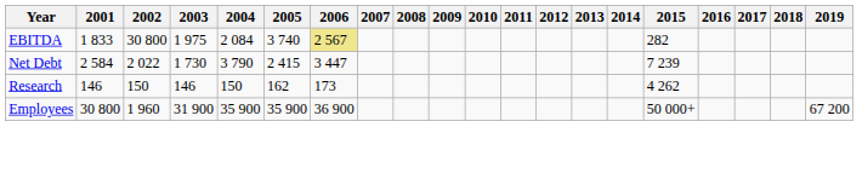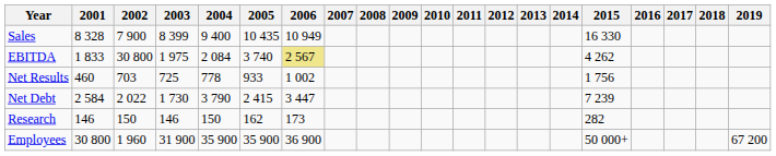+ row: Sales | 8 328 | 7 900 | 8 399 | 9 400 | 10 435 | 10 949 | 16 330
EBITDA | 2015: 282 -> 4 262
+ row: Net Results | 460 | 703 | 725 | 778 | 933 | 1 002 | 1 756
Research | 2015: 4 262 -> 282
